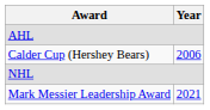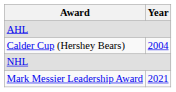Calder Cup (Hershey Bears) | Year: 2006 -> 2004
